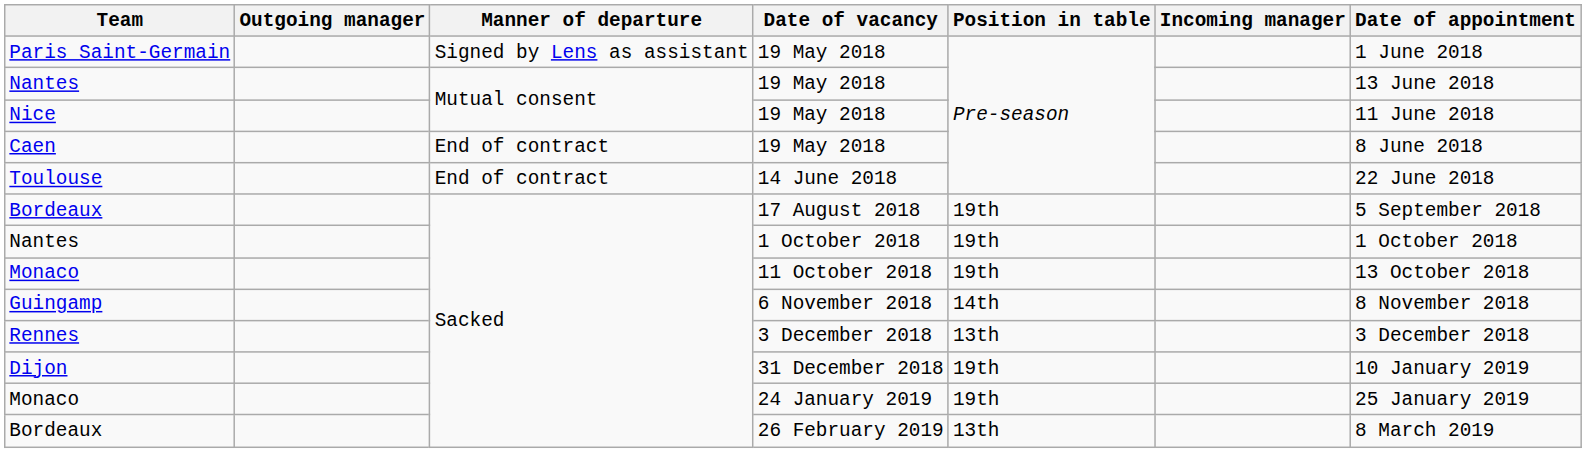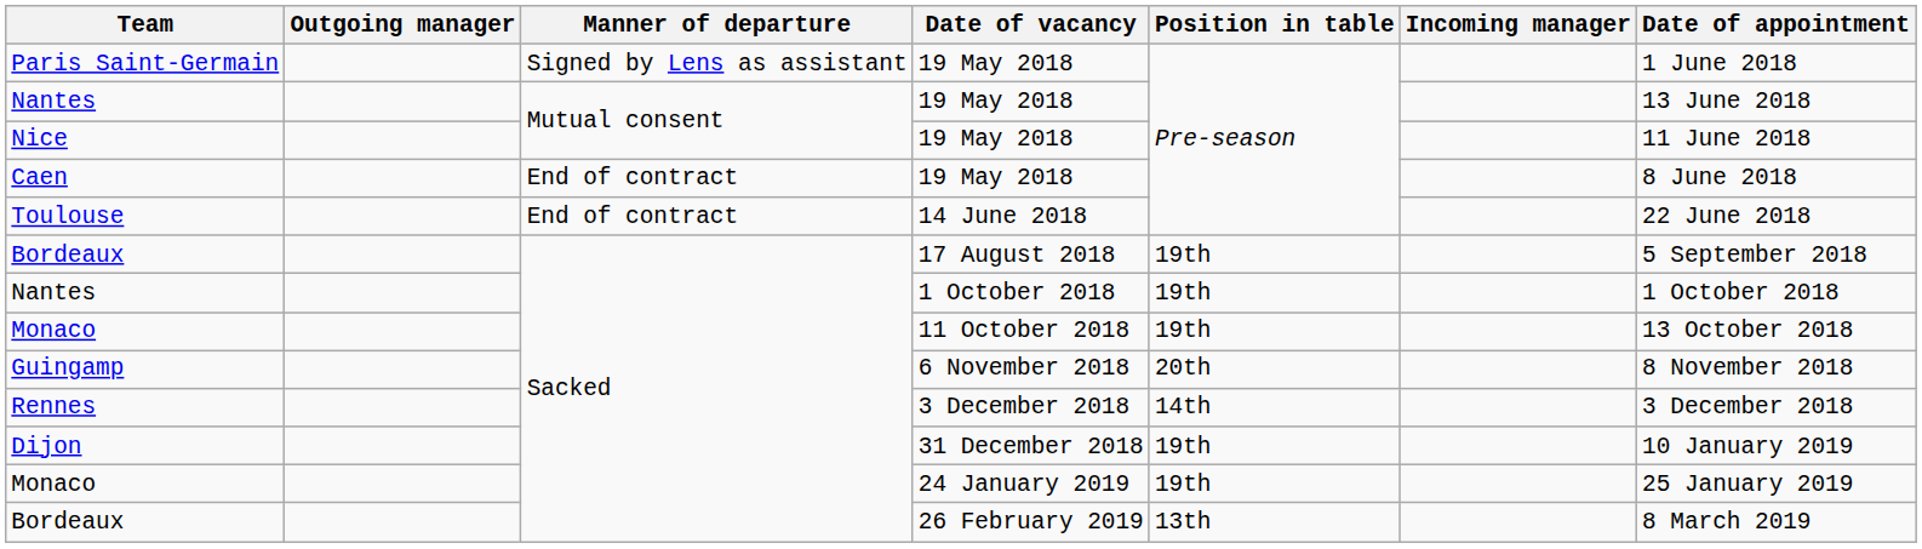Guingamp | Position in table: 14th -> 20th
Rennes | Position in table: 13th -> 14th
